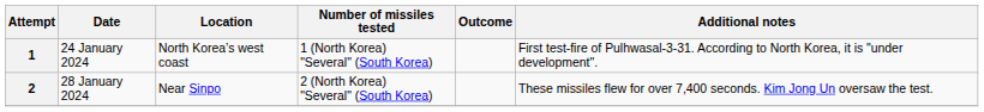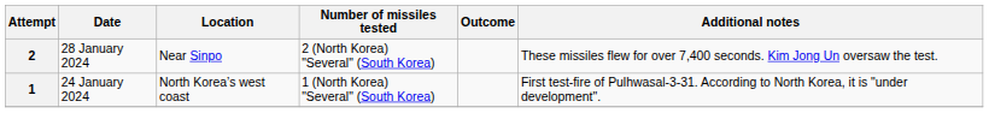rows swapped: 1 <-> 2
